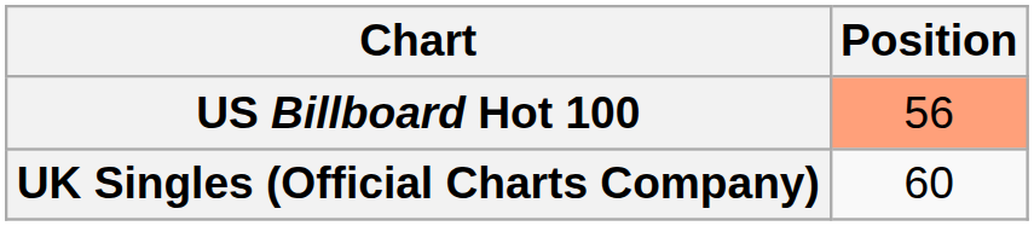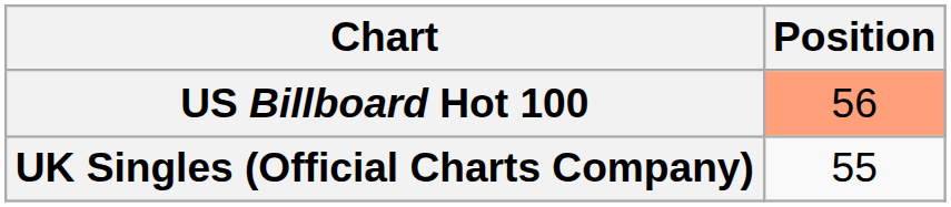UK Singles (Official Charts Company) | Position: 60 -> 55
